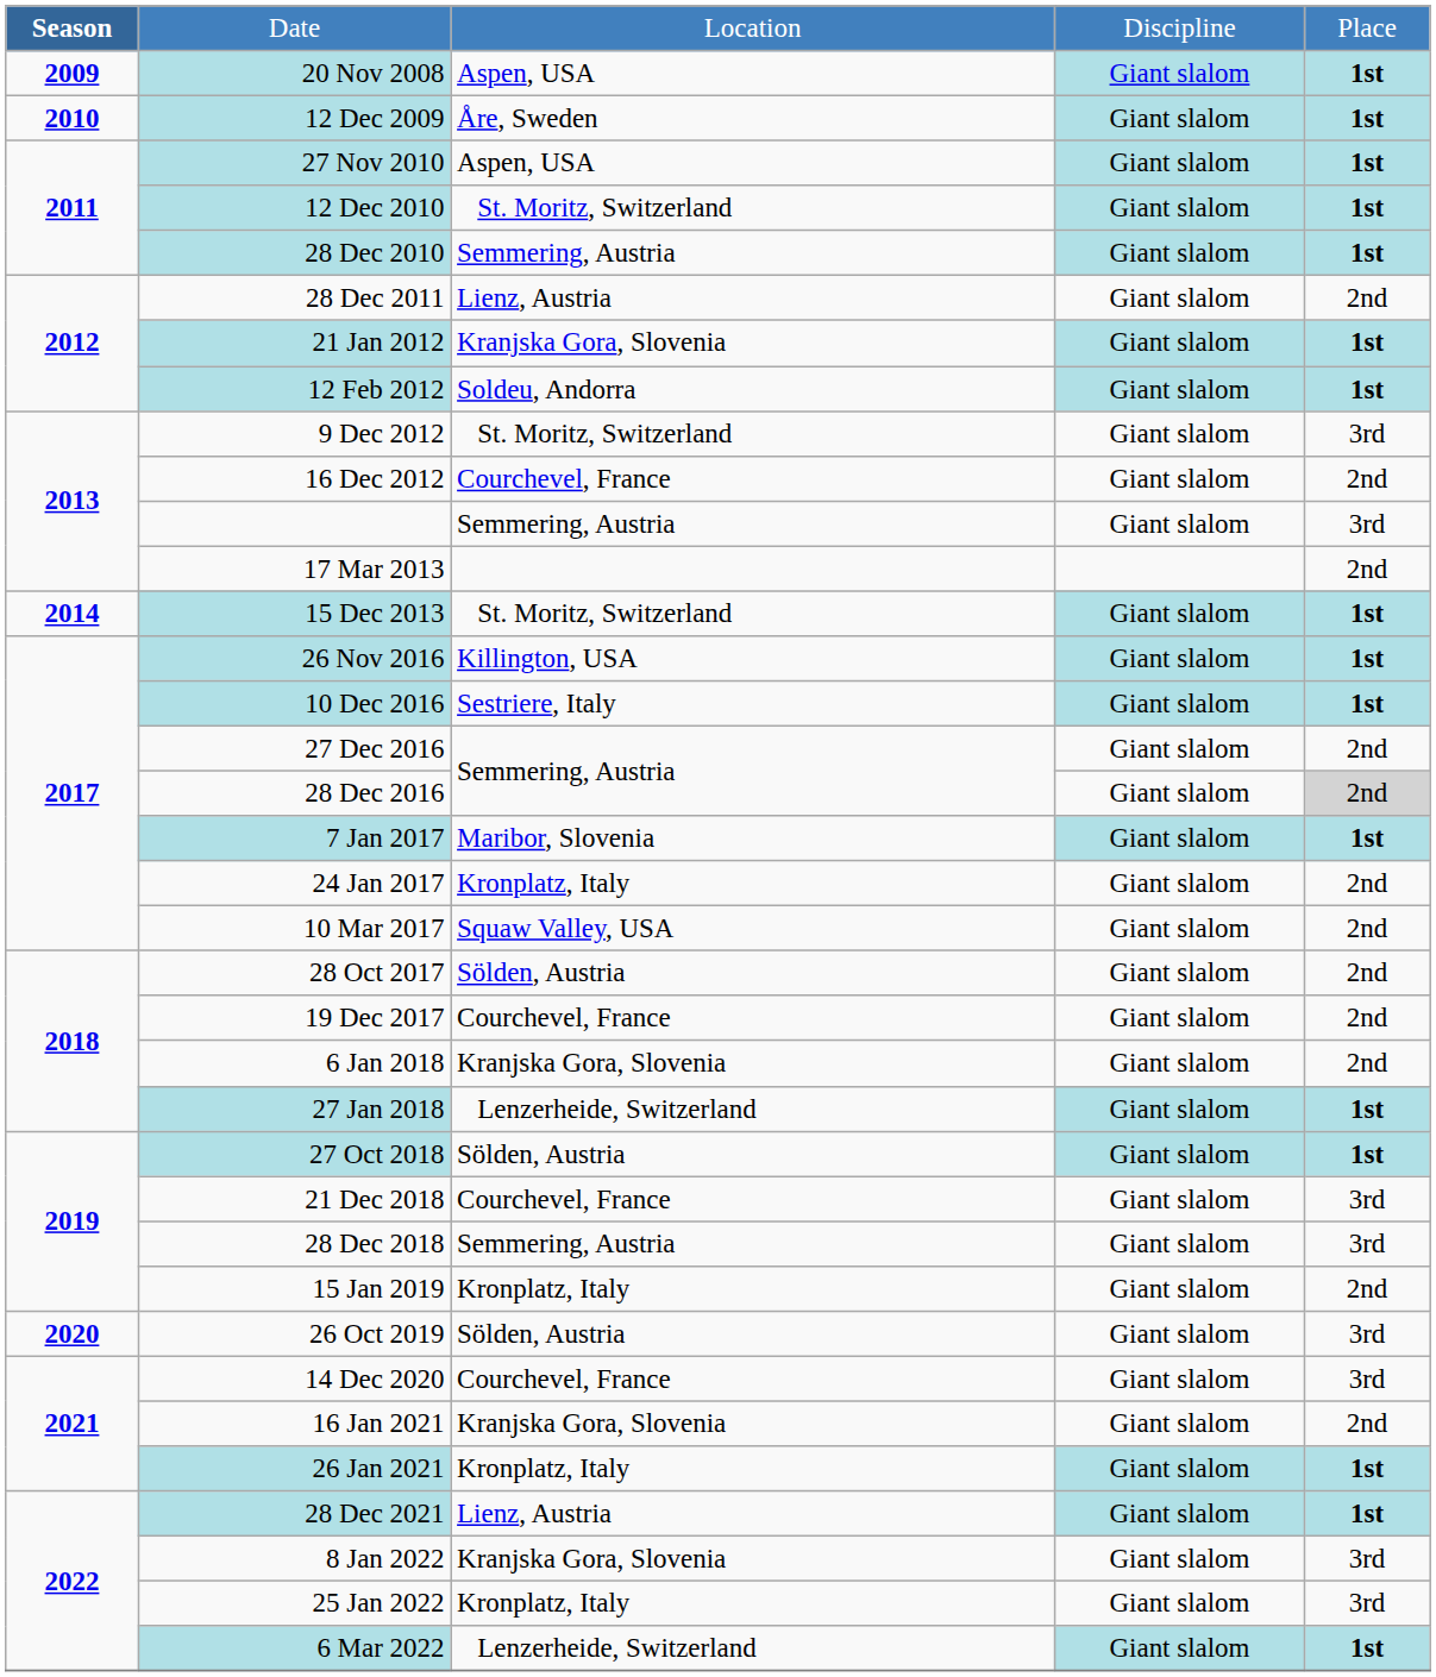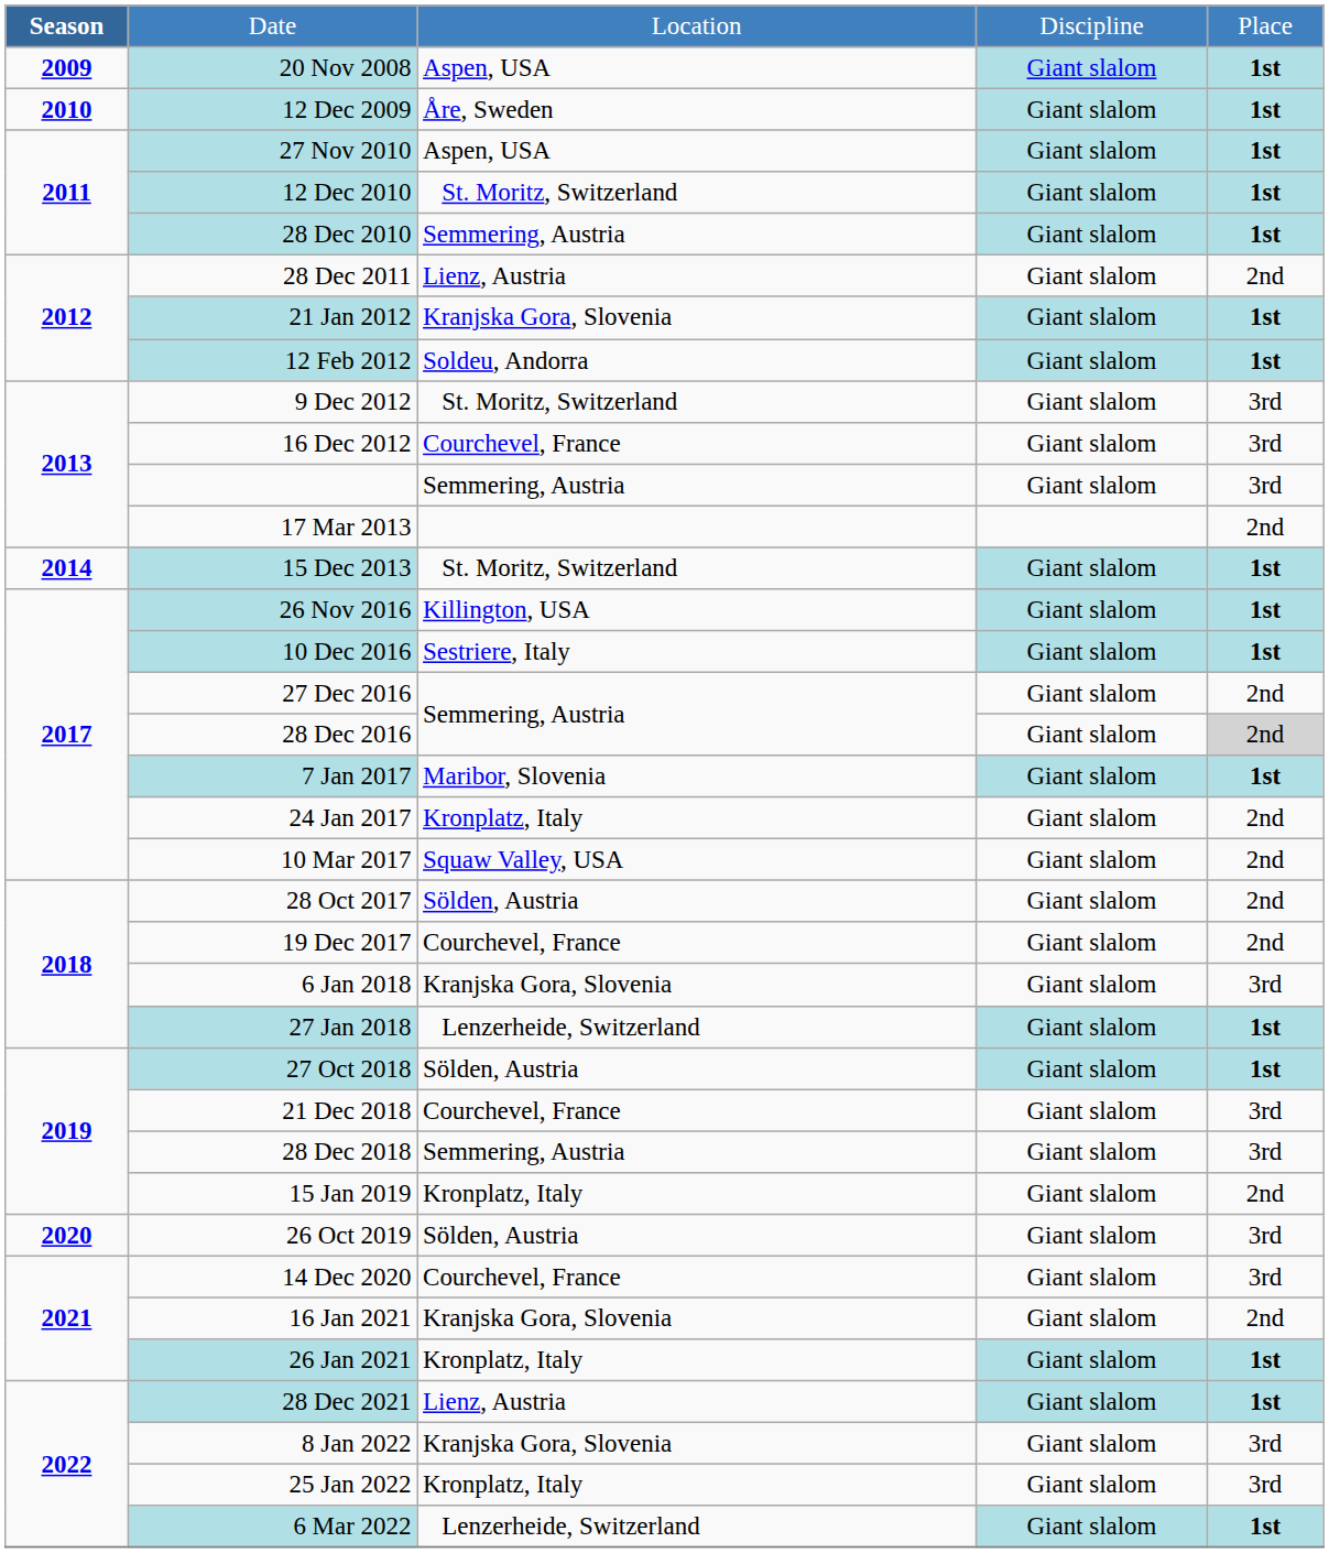16 Dec 2012 | column 5: 2nd -> 3rd
6 Jan 2018 | column 5: 2nd -> 3rd
